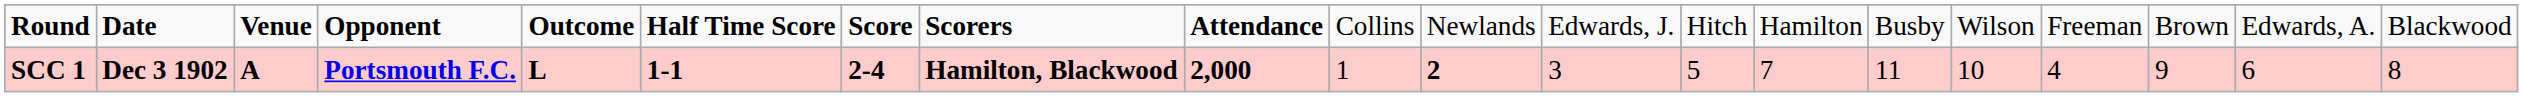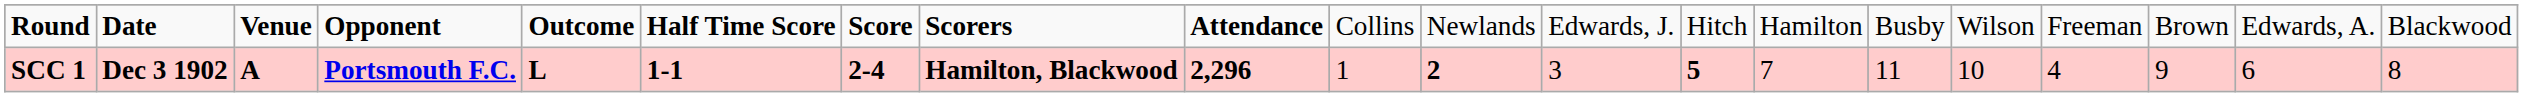SCC 1 | column 9: 2,000 -> 2,296
SCC 1 | column 13: normal -> bold
